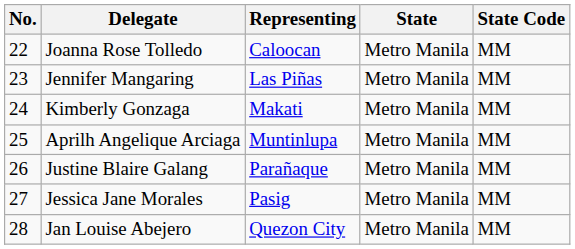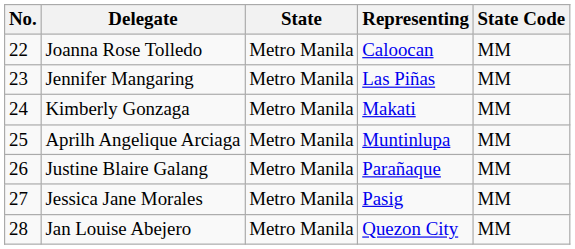columns swapped: Representing <-> State
